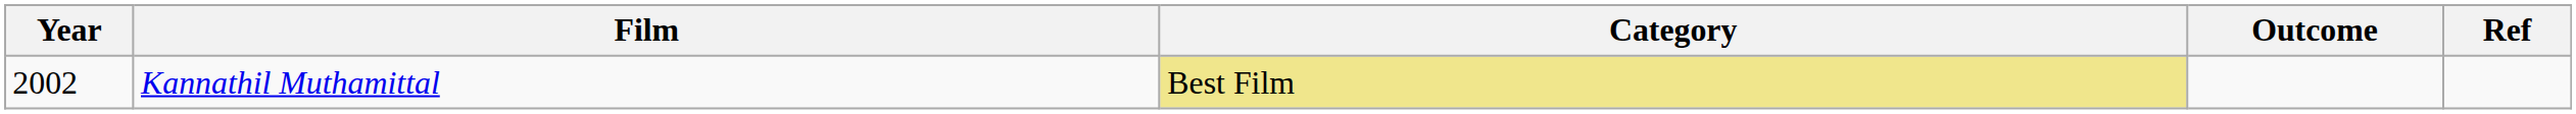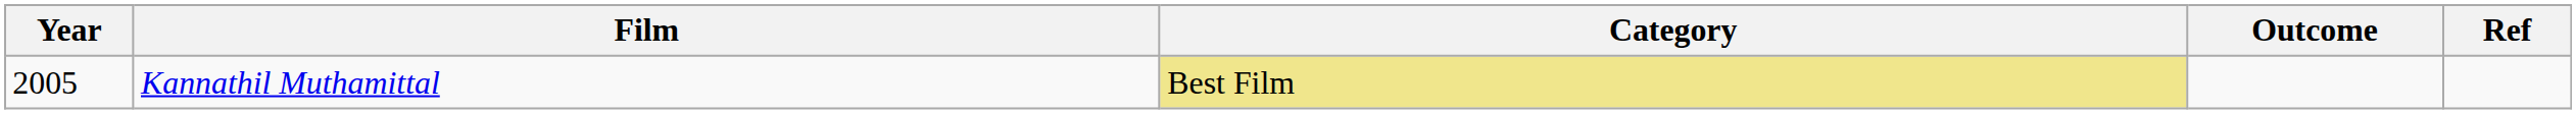Kannathil Muthamittal | Year: 2002 -> 2005
